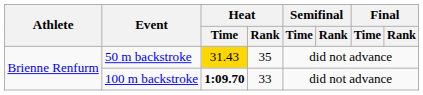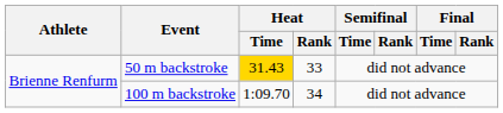50 m backstroke | Heat / Rank: 35 -> 33
100 m backstroke | Heat / Time: bold -> normal
100 m backstroke | Heat / Rank: 33 -> 34
